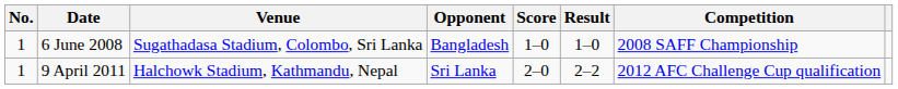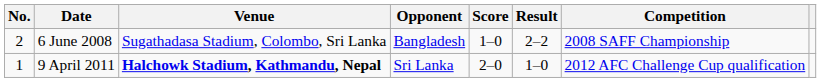6 June 2008 | No.: 1 -> 2
6 June 2008 | Result: 1–0 -> 2–2
9 April 2011 | Venue: normal -> bold
9 April 2011 | Result: 2–2 -> 1–0
